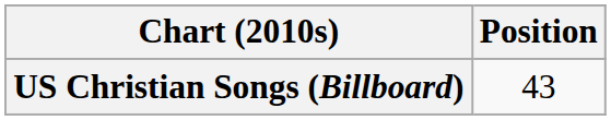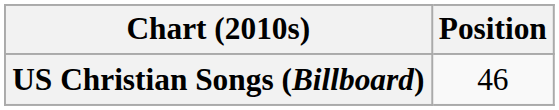US Christian Songs (Billboard) | Position: 43 -> 46
